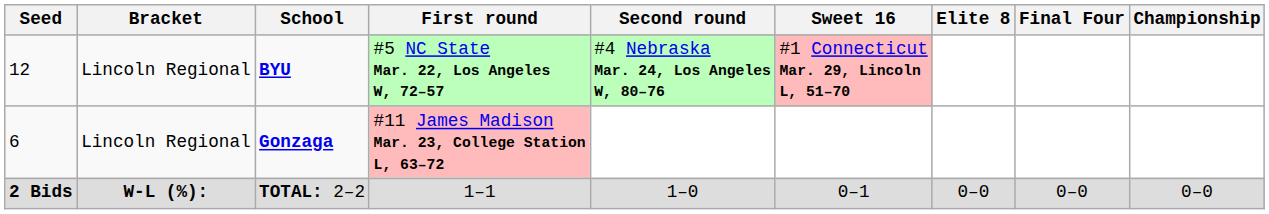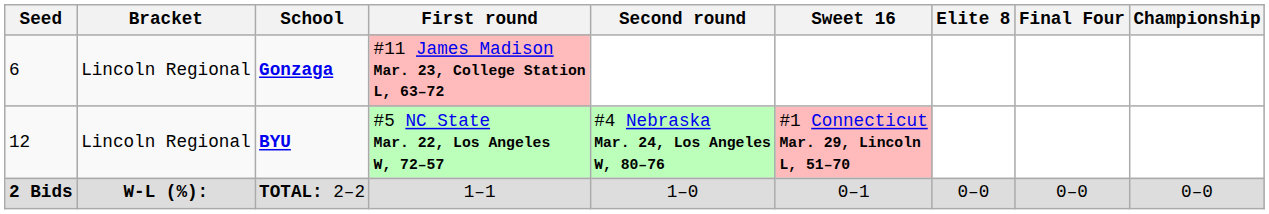rows swapped: BYU <-> Gonzaga
